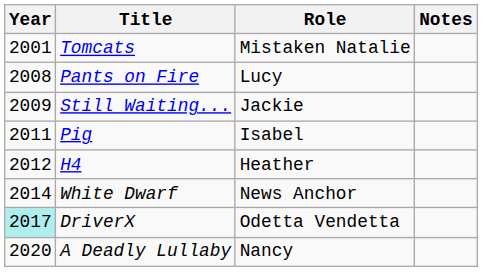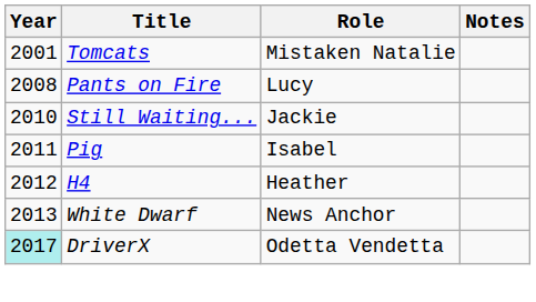Still Waiting... | Year: 2009 -> 2010
White Dwarf | Year: 2014 -> 2013
- row: 2020 | A Deadly Lullaby | Nancy
